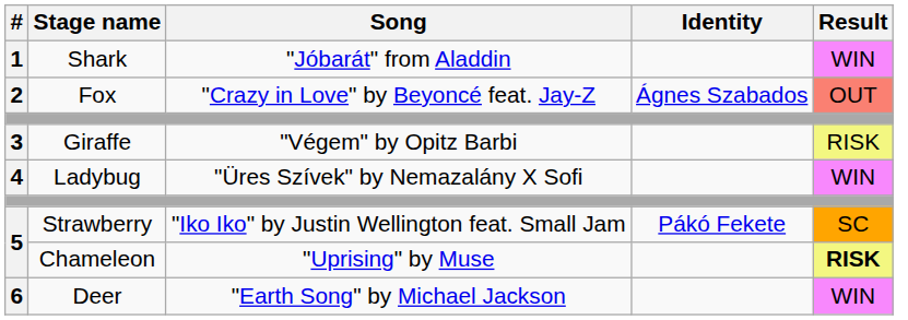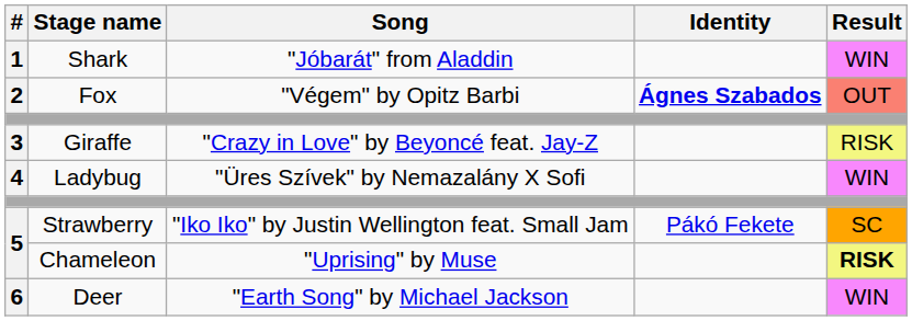Fox | Song: "Crazy in Love" by Beyoncé feat. Jay-Z -> "Végem" by Opitz Barbi
Fox | Identity: normal -> bold
Giraffe | Song: "Végem" by Opitz Barbi -> "Crazy in Love" by Beyoncé feat. Jay-Z
